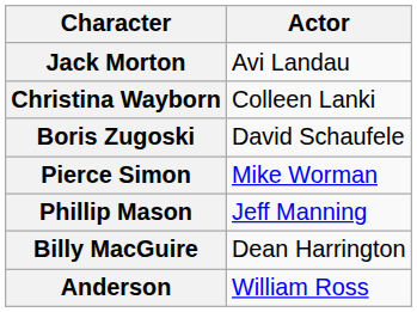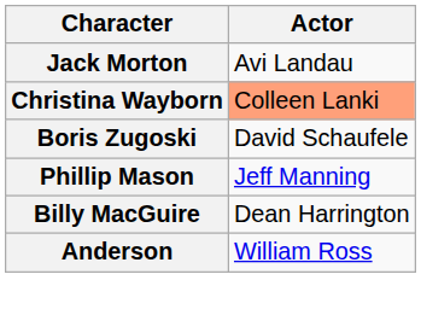Christina Wayborn | Actor: no background -> lightsalmon background
- row: Pierce Simon | Mike Worman
